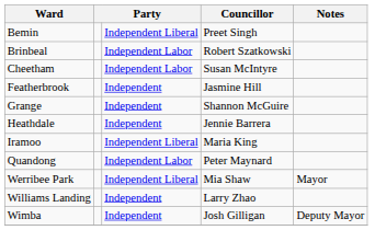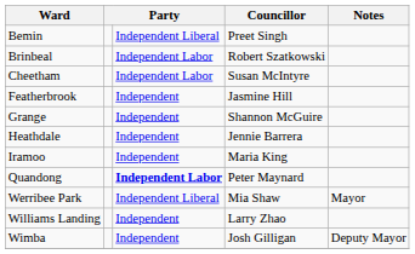Iramoo | column 3: Independent Liberal -> Independent
Quandong | column 3: normal -> bold
